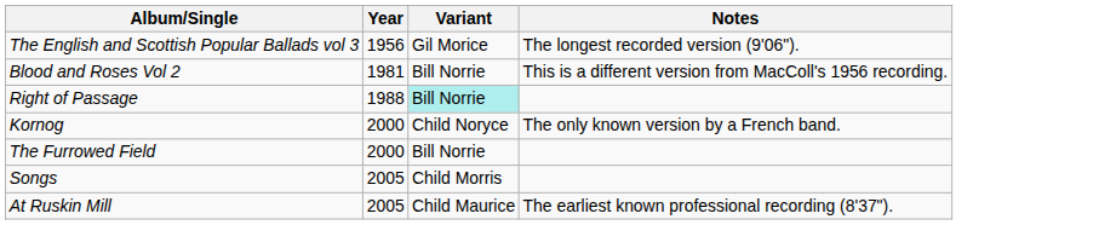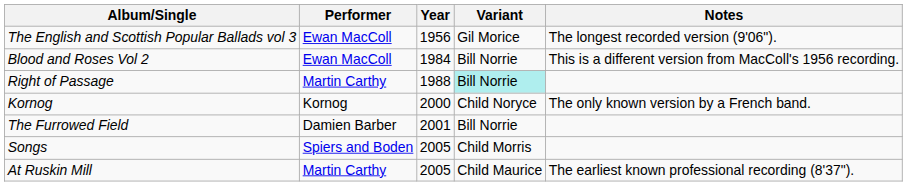+ column: Performer | Ewan MacColl | Ewan MacColl | Martin Carthy | Kornog | Damien Barber | Spiers and Boden | Martin Carthy
Blood and Roses Vol 2 | Year: 1981 -> 1984
The Furrowed Field | Year: 2000 -> 2001
